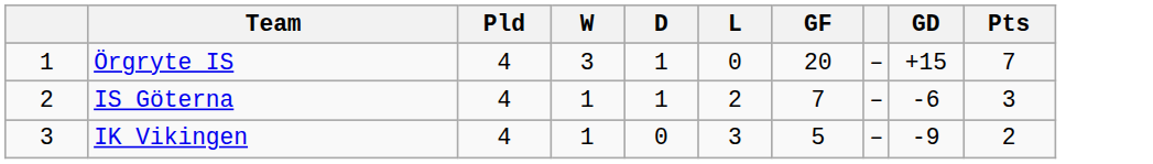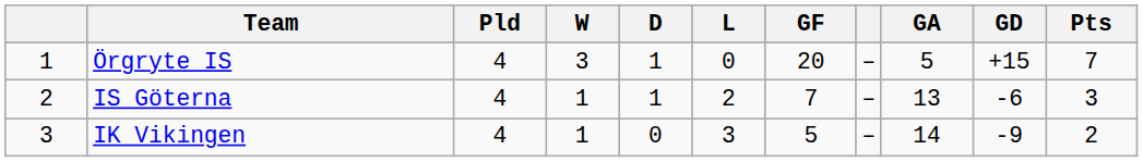+ column: GA | 5 | 13 | 14
